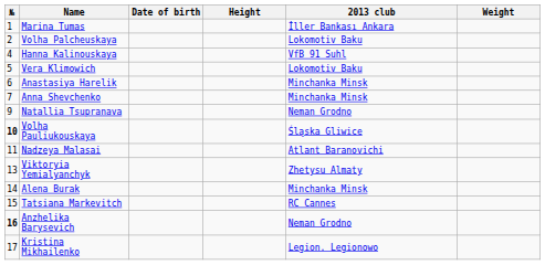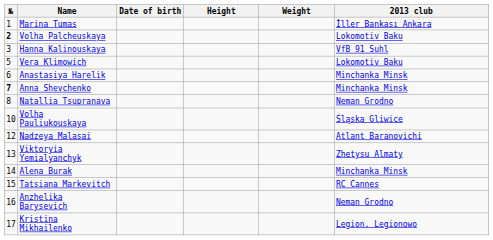columns swapped: Weight <-> 2013 club
Volha Palcheuskaya | №: normal -> bold
Hanna Kalinouskaya | №: 4 -> 3
Anna Shevchenko | №: normal -> bold
Natallia Tsupranava | №: 9 -> 8
Volha Pauliukouskaya | №: bold -> normal
Nadzeya Malasai | №: 11 -> 12
Anzhelika Barysevich | №: bold -> normal
